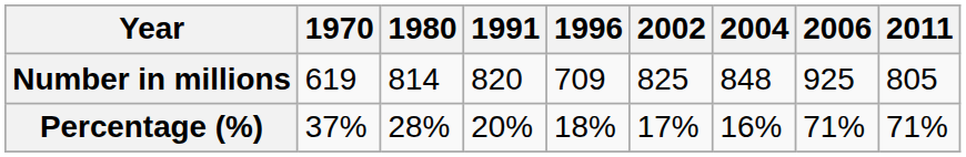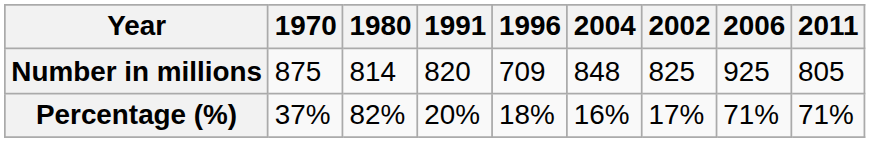columns swapped: 2002 <-> 2004
Number in millions | 1970: 619 -> 875
Percentage (%) | 1980: 28% -> 82%
